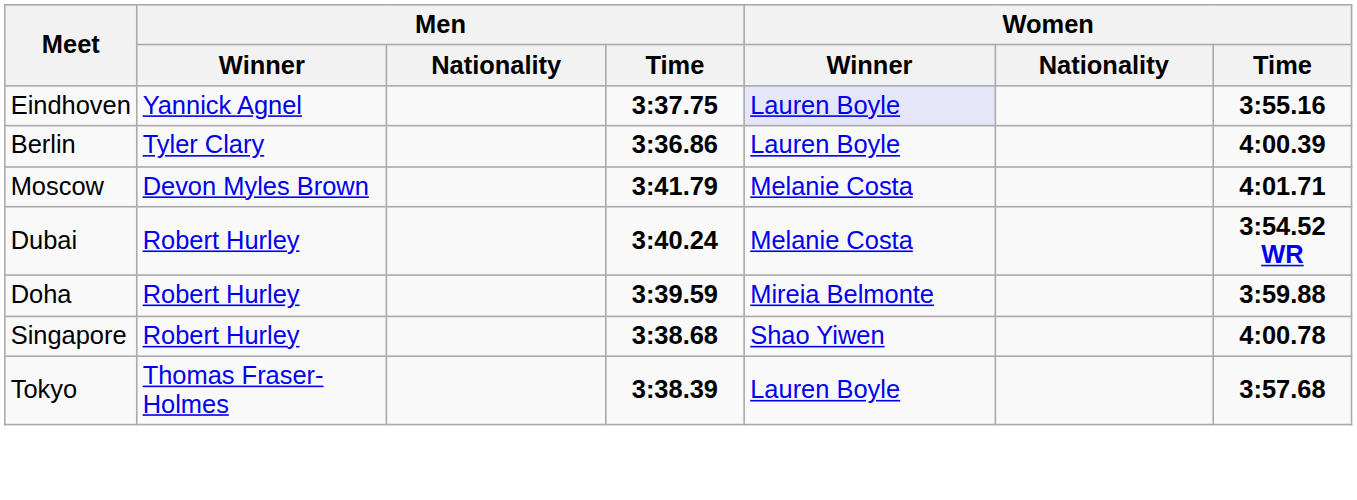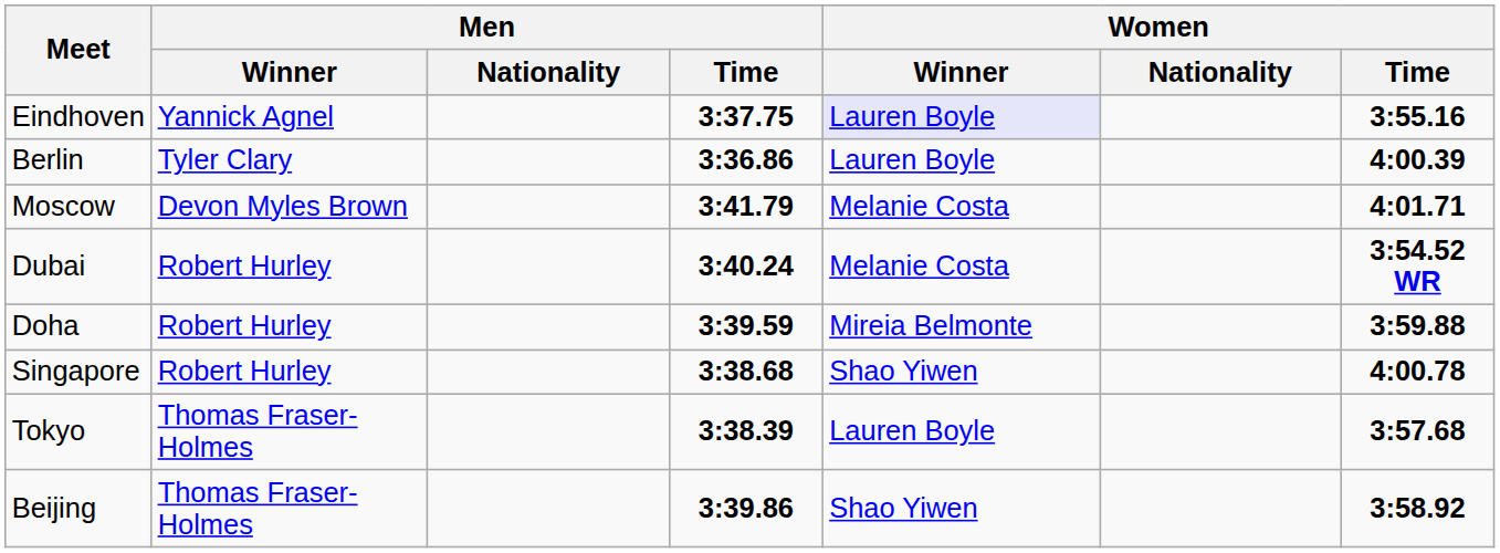+ row: Beijing | Thomas Fraser-Holmes | 3:39.86 | Shao Yiwen | 3:58.92
